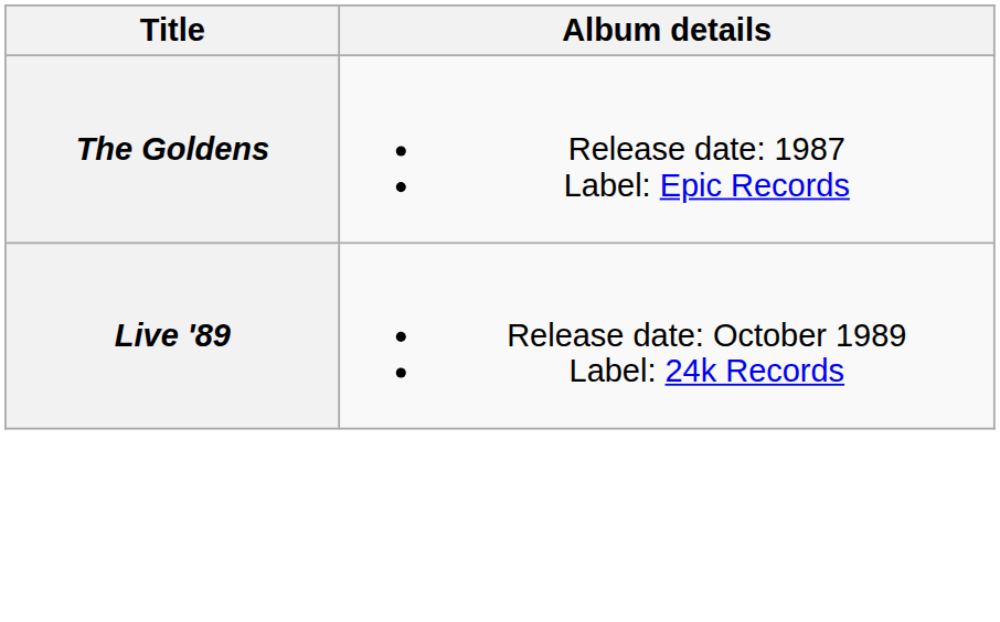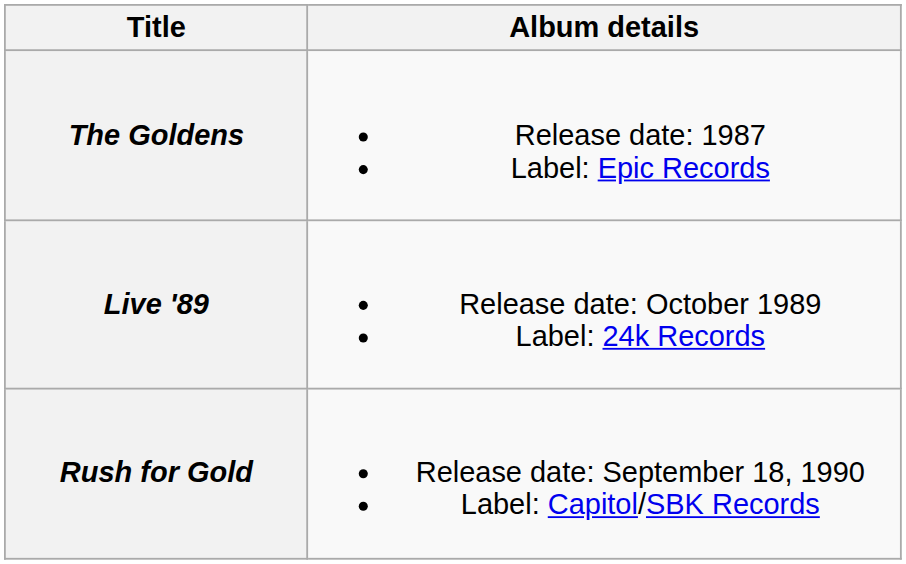+ row: Rush for Gold | Release date: September 18, 1990 Label: Capitol/SBK Records
